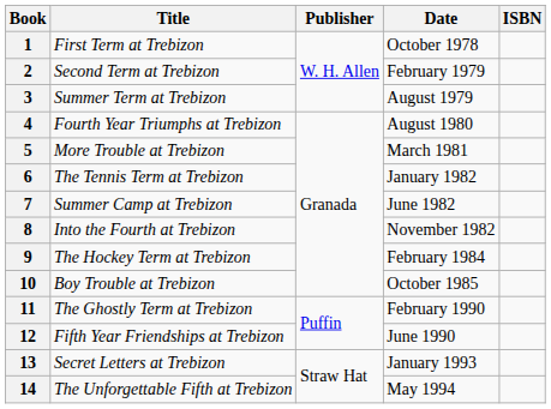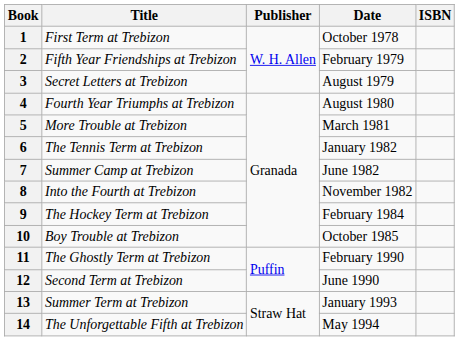2 | Title: Second Term at Trebizon -> Fifth Year Friendships at Trebizon
3 | Title: Summer Term at Trebizon -> Secret Letters at Trebizon
12 | Title: Fifth Year Friendships at Trebizon -> Second Term at Trebizon
13 | Title: Secret Letters at Trebizon -> Summer Term at Trebizon
